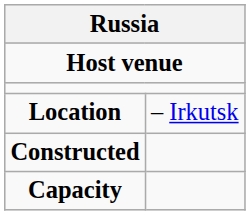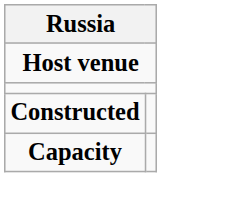- row: Location | – Irkutsk
